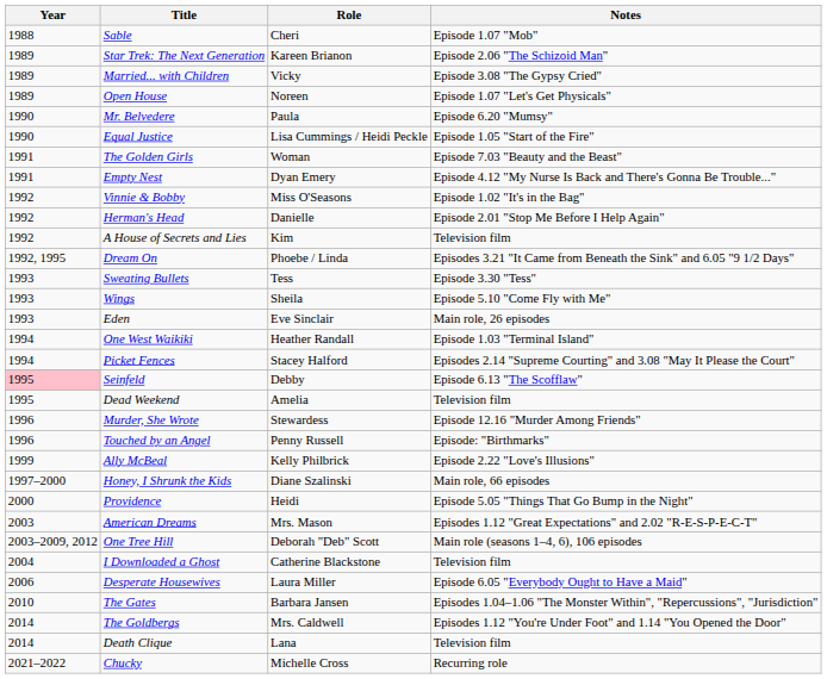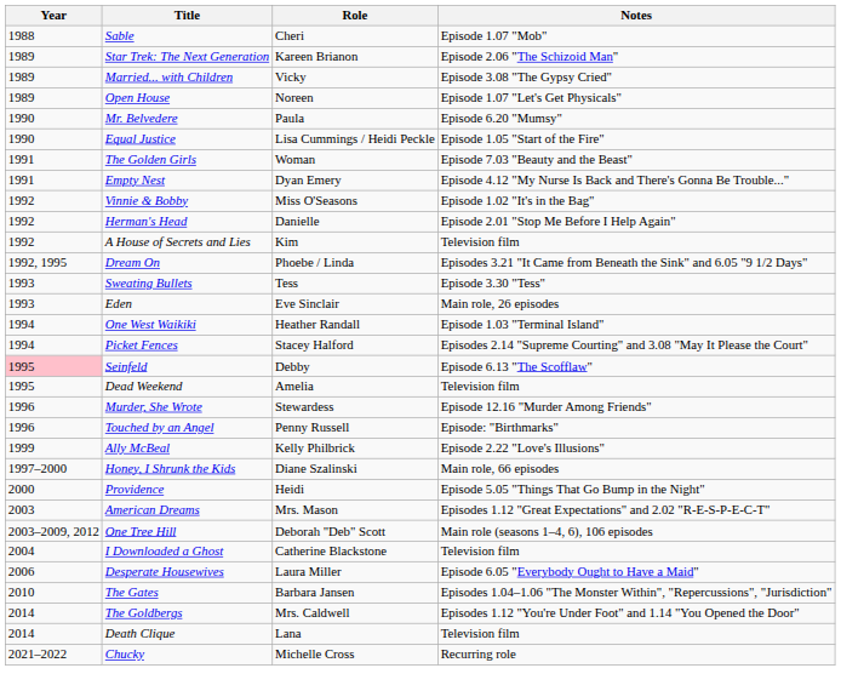- row: 1993 | Wings | Sheila | Episode 5.10 "Come Fly with Me"
